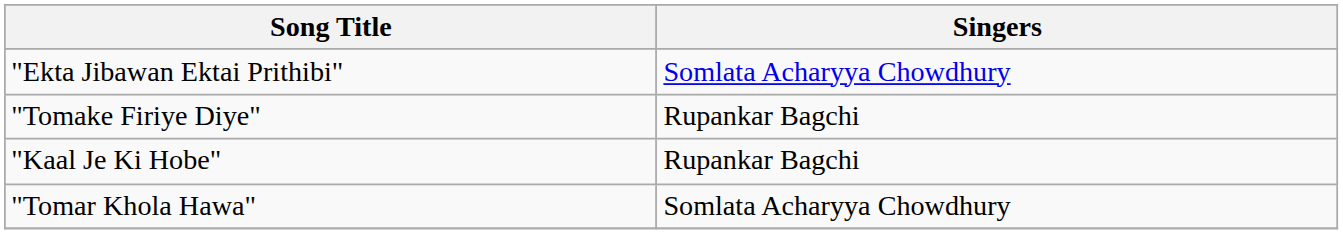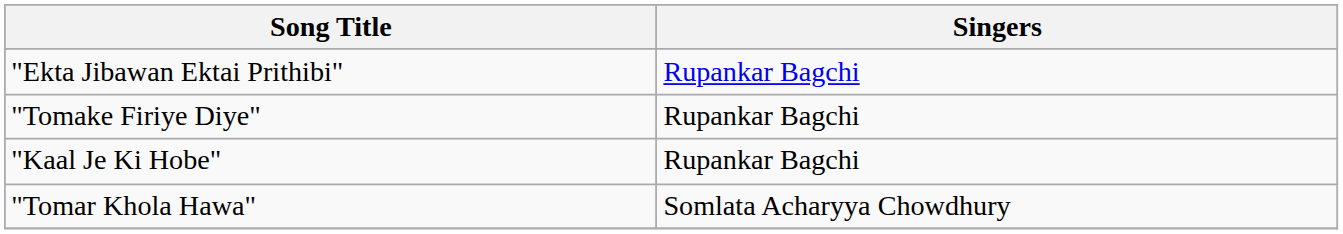"Ekta Jibawan Ektai Prithibi" | Singers: Somlata Acharyya Chowdhury -> Rupankar Bagchi
